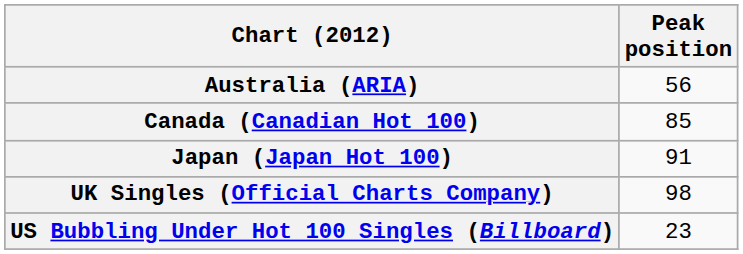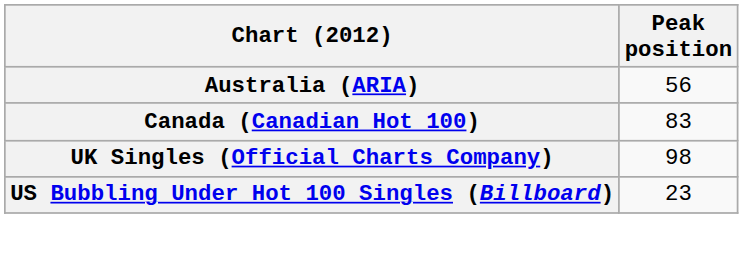Canada (Canadian Hot 100) | Peak position: 85 -> 83
- row: Japan (Japan Hot 100) | 91
